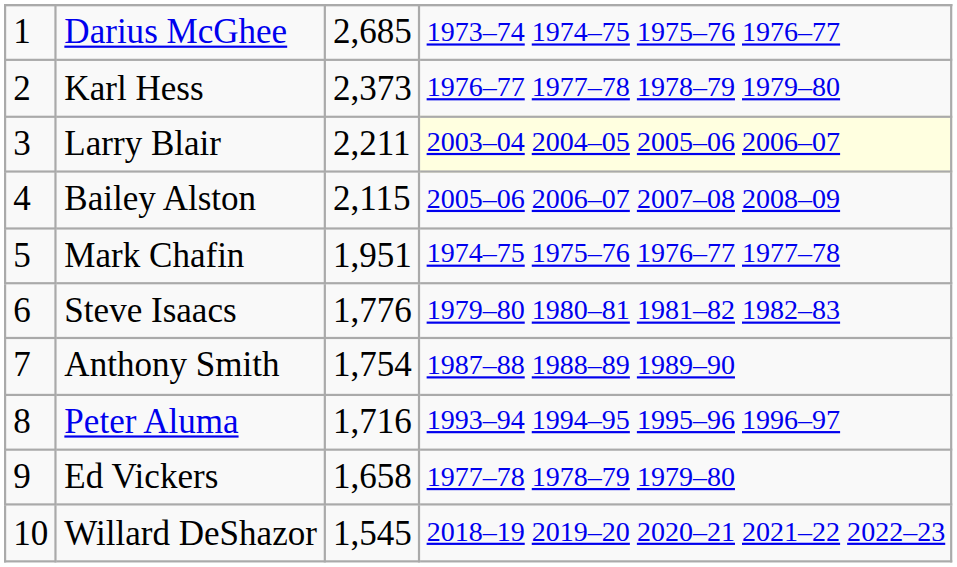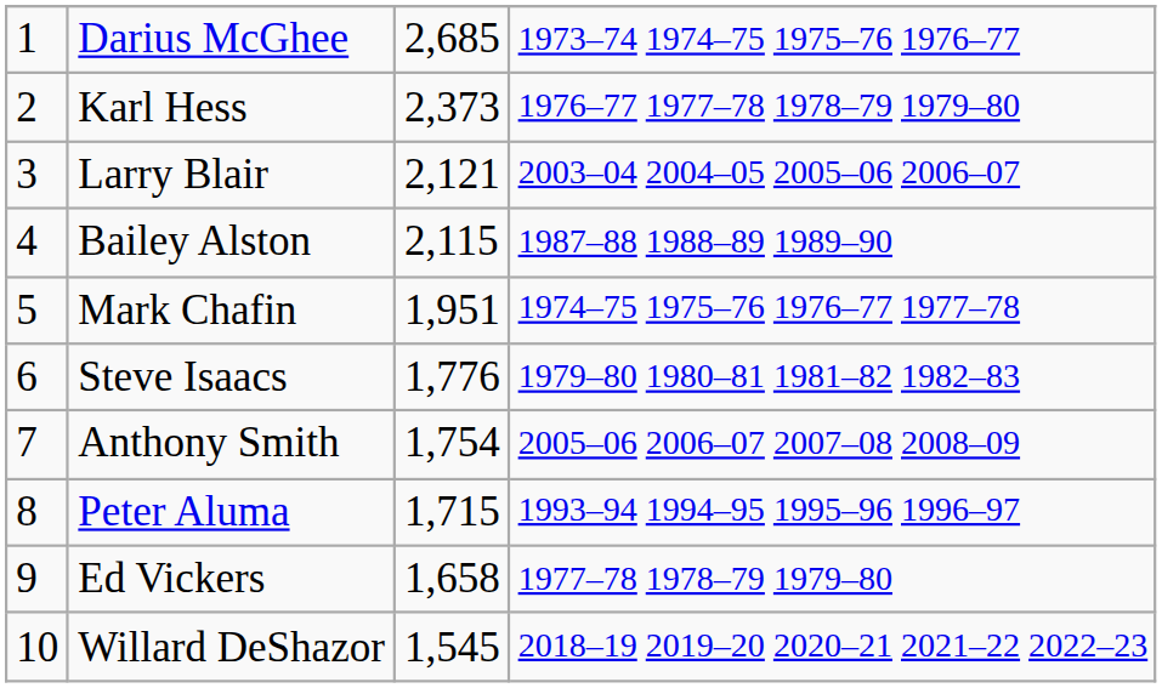Larry Blair | column 3: 2,211 -> 2,121
Larry Blair | column 4: lightyellow background -> no background
Bailey Alston | column 4: 2005–06 2006–07 2007–08 2008–09 -> 1987–88 1988–89 1989–90
Anthony Smith | column 4: 1987–88 1988–89 1989–90 -> 2005–06 2006–07 2007–08 2008–09
Peter Aluma | column 3: 1,716 -> 1,715
